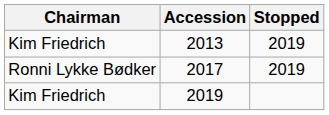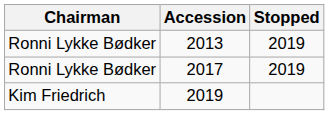2013 | Chairman: Kim Friedrich -> Ronni Lykke Bødker
